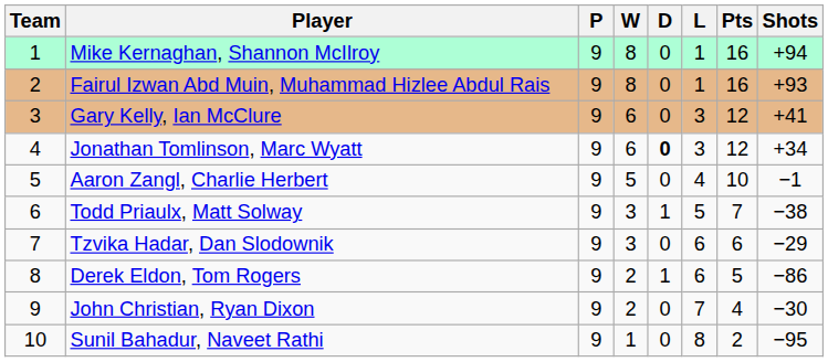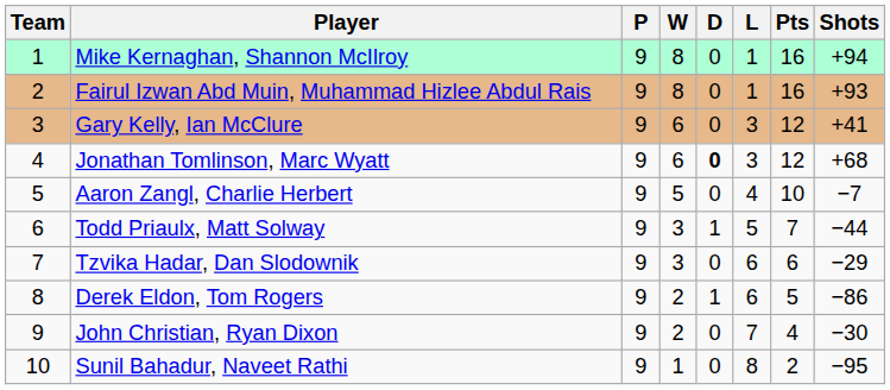Jonathan Tomlinson, Marc Wyatt | Shots: +34 -> +68
Aaron Zangl, Charlie Herbert | Shots: −1 -> −7
Todd Priaulx, Matt Solway | Shots: −38 -> −44
